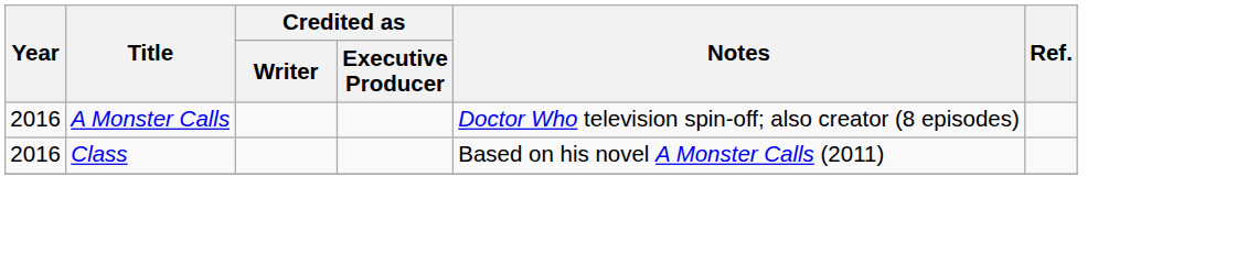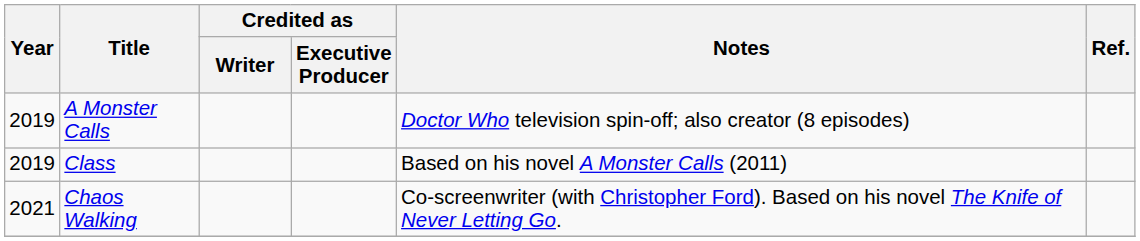A Monster Calls | Year: 2016 -> 2019
Class | Year: 2016 -> 2019
+ row: 2021 | Chaos Walking | Co-screenwriter (with Christopher Ford). Based on his novel The Knife of Never Letting Go.
